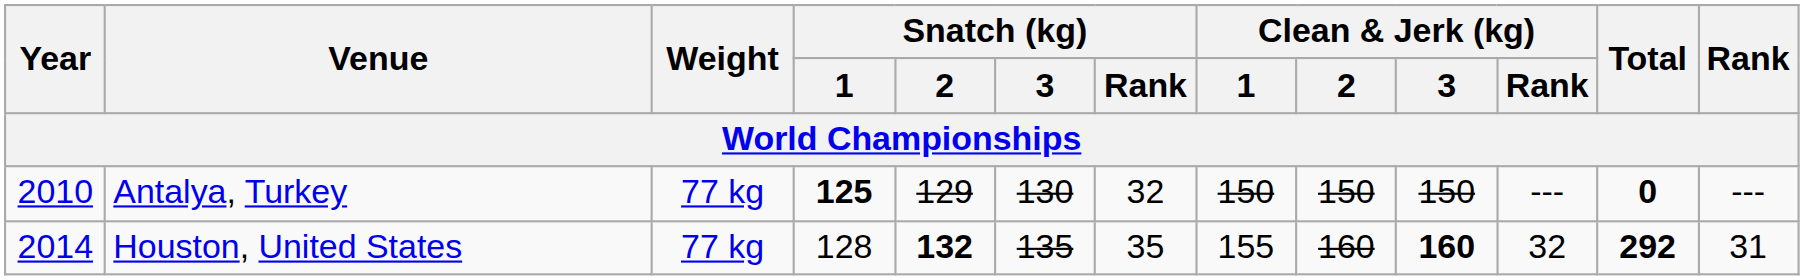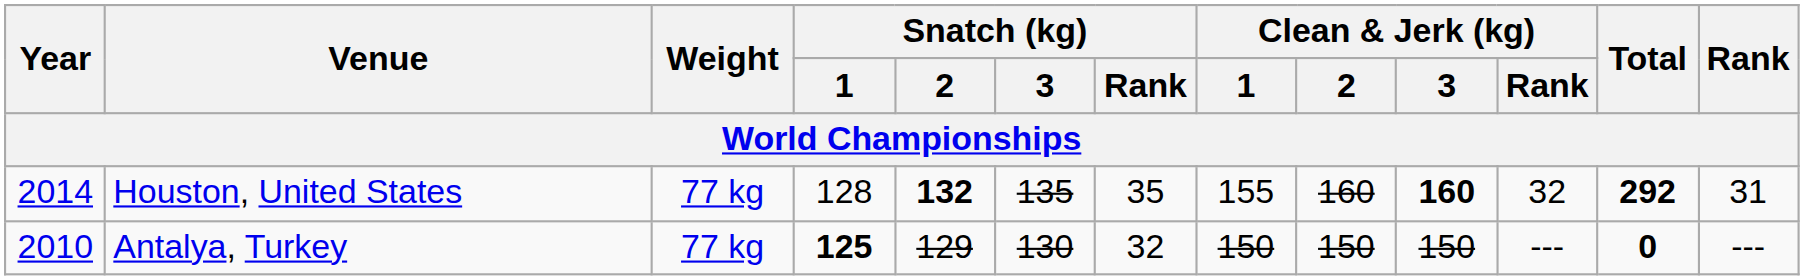rows swapped: Houston, United States <-> Antalya, Turkey
